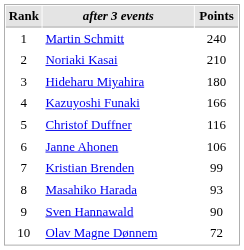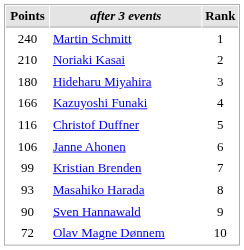columns swapped: Rank <-> Points
